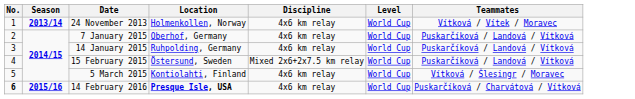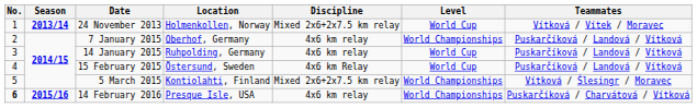24 November 2013 | Discipline: 4x6 km relay -> Mixed 2x6+2x7.5 km relay
7 January 2015 | Level: World Cup -> World Championships
15 February 2015 | Discipline: Mixed 2x6+2x7.5 km relay -> 4x6 km Relay
5 March 2015 | Discipline: 4x6 km relay -> Mixed 2x6+2x7.5 km relay
5 March 2015 | Level: World Cup -> World Championships
14 February 2016 | Location: bold -> normal
14 February 2016 | Level: World Cup -> World Championships
